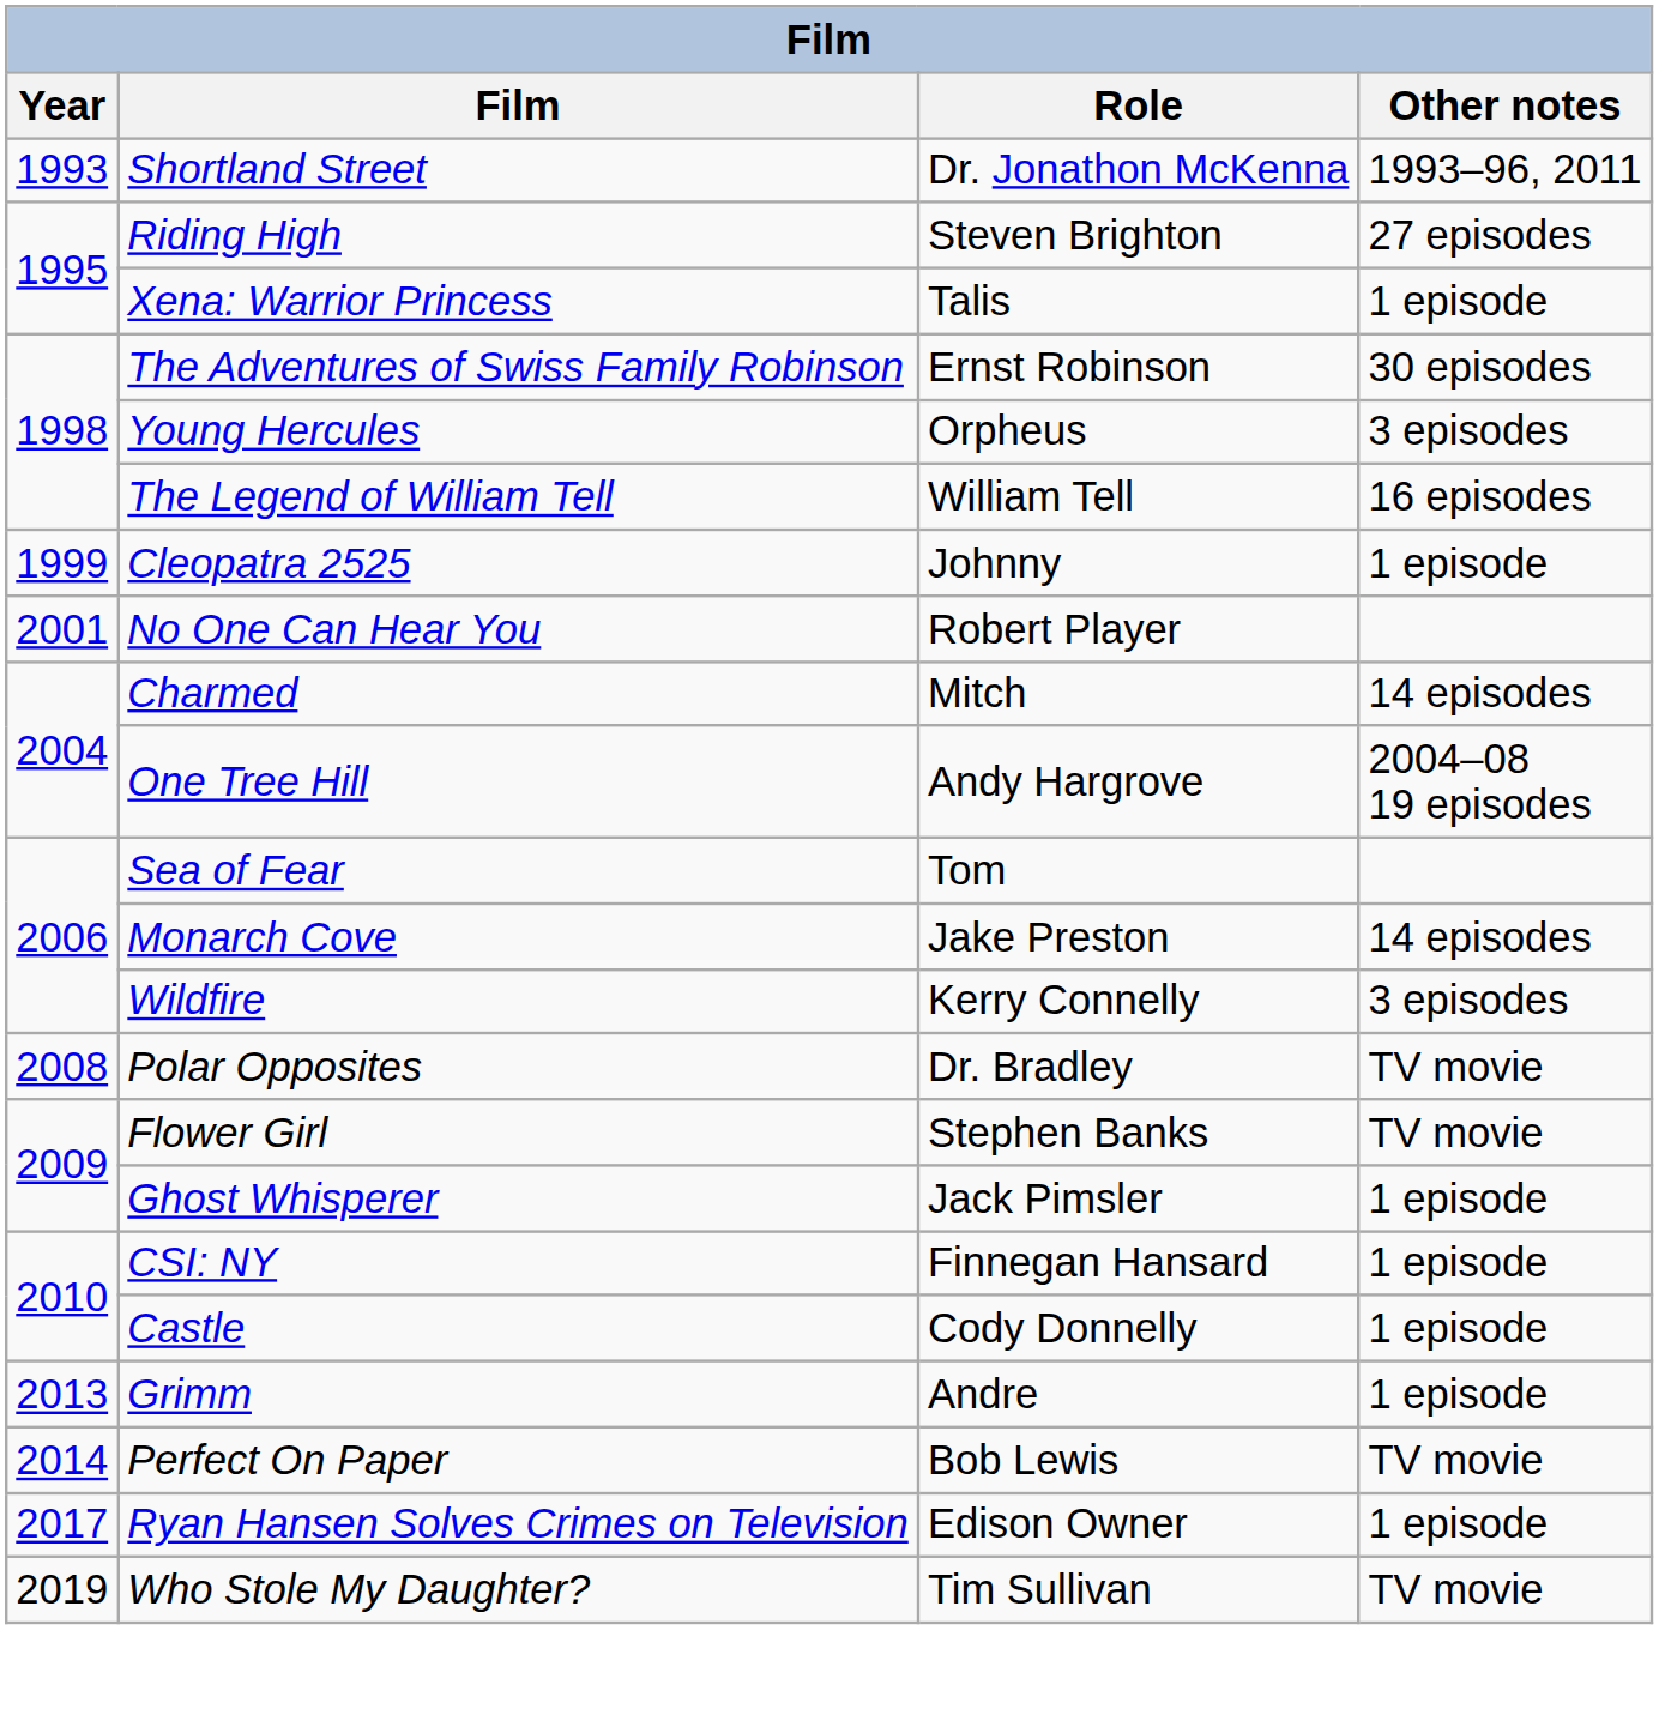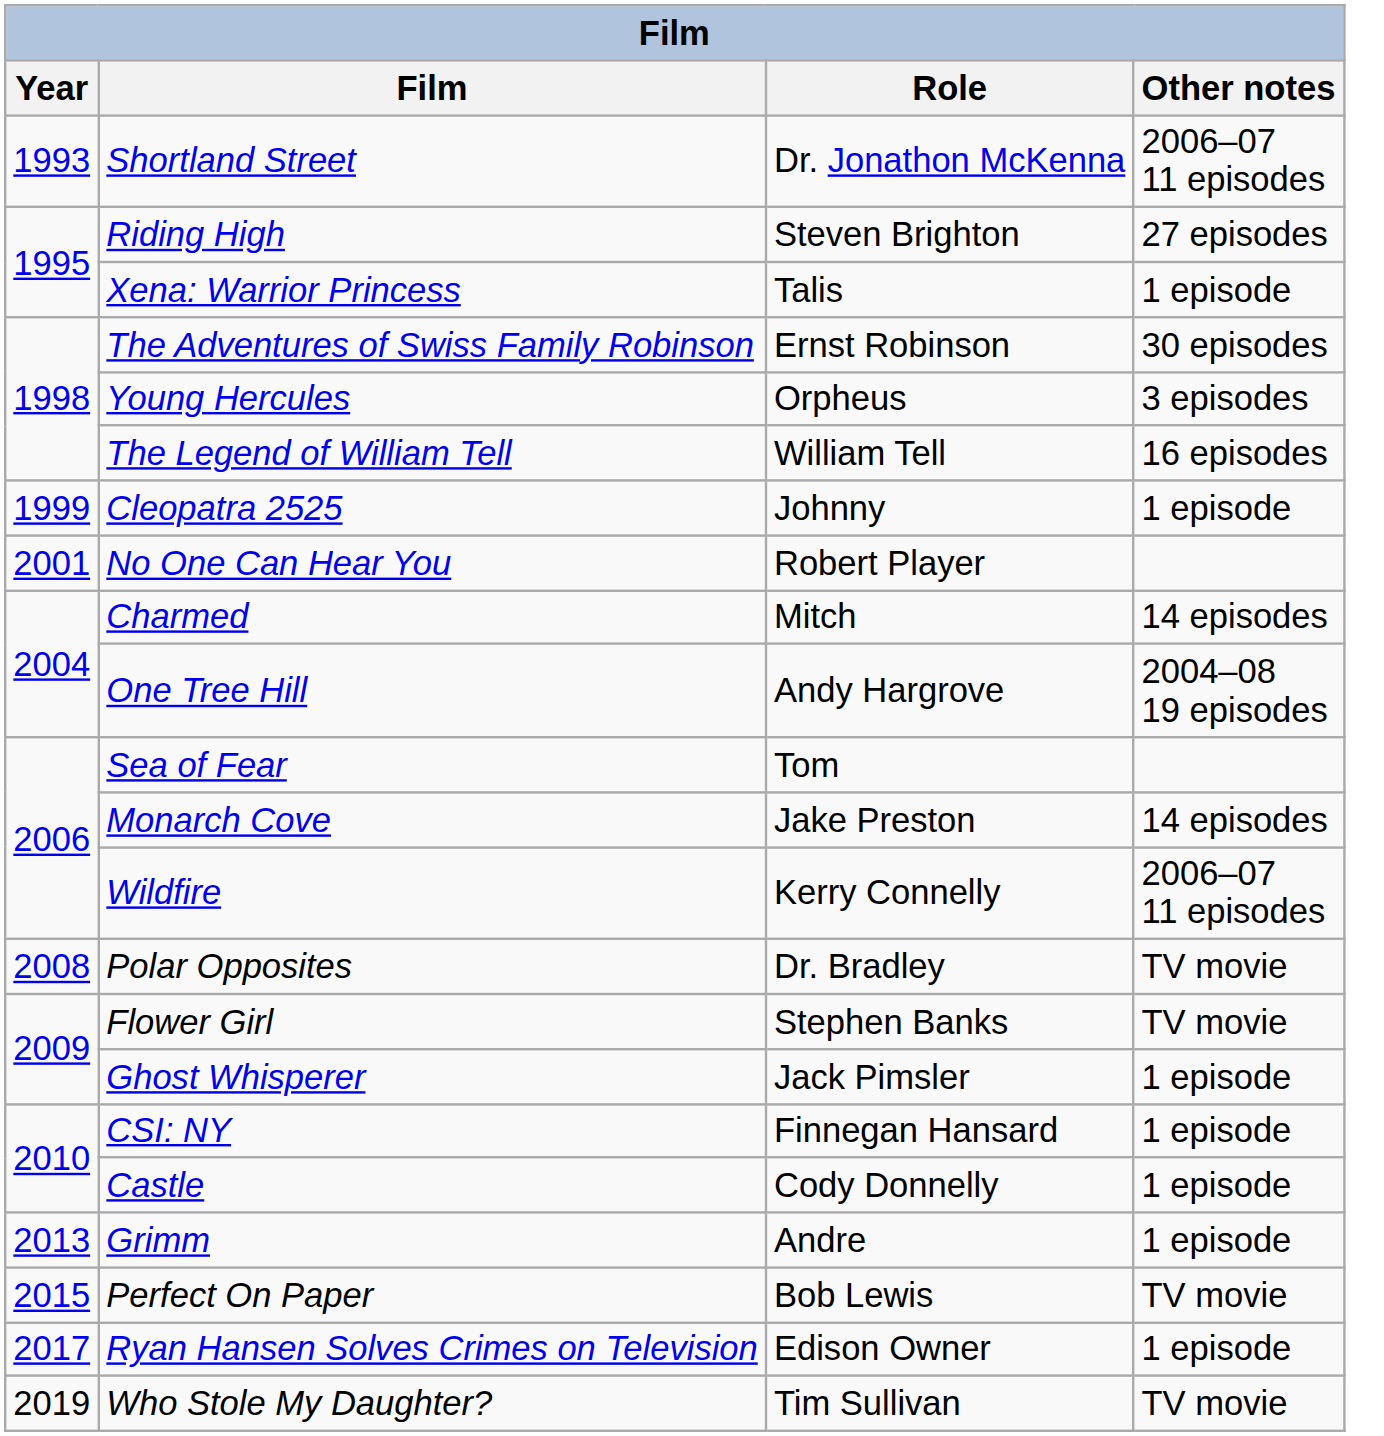Shortland Street | Other notes: 1993–96, 2011 -> 2006–07 11 episodes
Wildfire | Other notes: 3 episodes -> 2006–07 11 episodes
Perfect On Paper | Year: 2014 -> 2015
